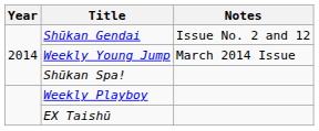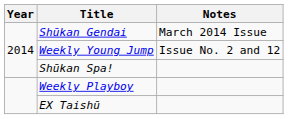Shūkan Gendai | Notes: Issue No. 2 and 12 -> March 2014 Issue
Weekly Young Jump | Notes: March 2014 Issue -> Issue No. 2 and 12
